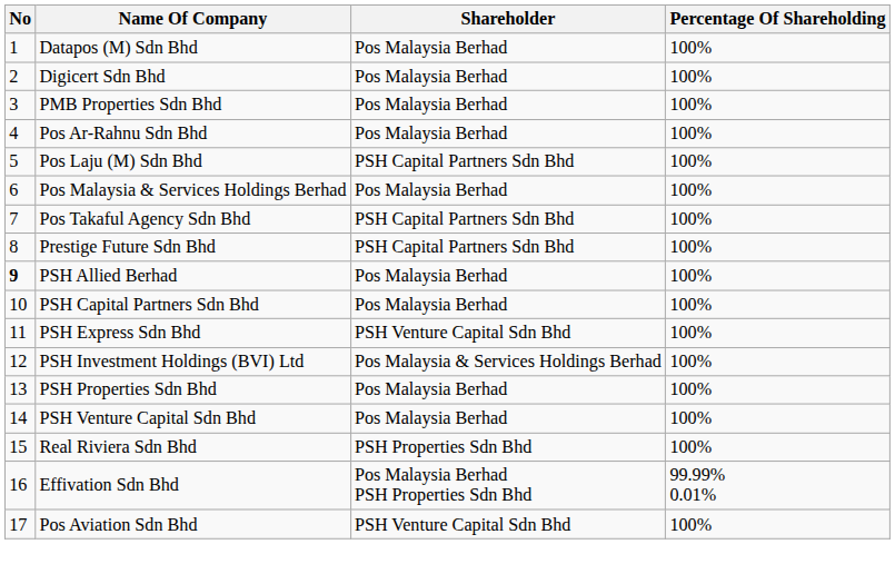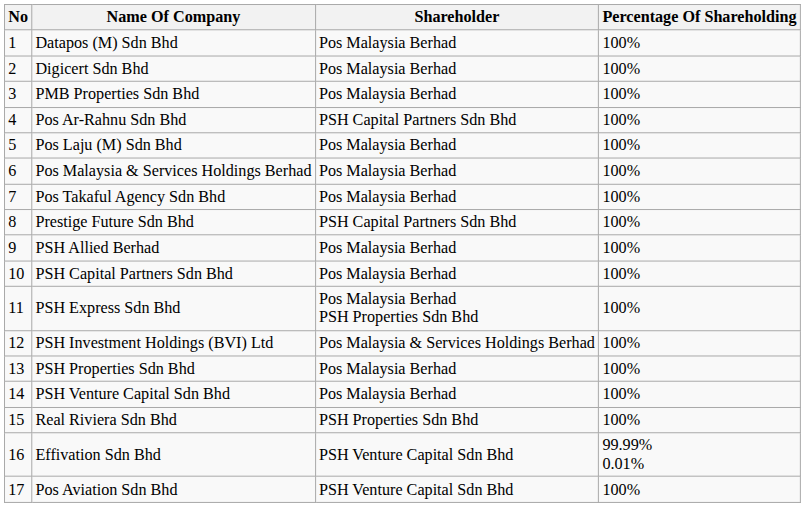Pos Ar-Rahnu Sdn Bhd | Shareholder: Pos Malaysia Berhad -> PSH Capital Partners Sdn Bhd
Pos Laju (M) Sdn Bhd | Shareholder: PSH Capital Partners Sdn Bhd -> Pos Malaysia Berhad
Pos Takaful Agency Sdn Bhd | Shareholder: PSH Capital Partners Sdn Bhd -> Pos Malaysia Berhad
PSH Allied Berhad | No: bold -> normal
PSH Express Sdn Bhd | Shareholder: PSH Venture Capital Sdn Bhd -> Pos Malaysia Berhad PSH Properties Sdn Bhd
Effivation Sdn Bhd | Shareholder: Pos Malaysia Berhad PSH Properties Sdn Bhd -> PSH Venture Capital Sdn Bhd
